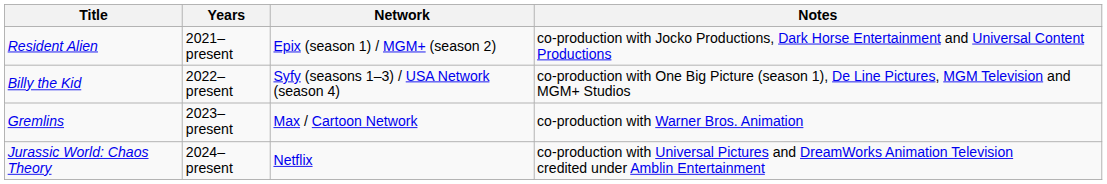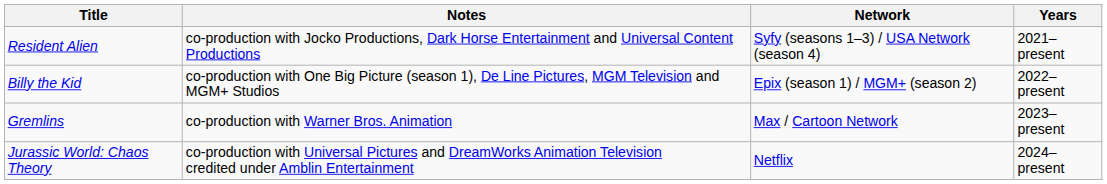columns swapped: Years <-> Notes
Resident Alien | Network: Epix (season 1) / MGM+ (season 2) -> Syfy (seasons 1–3) / USA Network (season 4)
Billy the Kid | Network: Syfy (seasons 1–3) / USA Network (season 4) -> Epix (season 1) / MGM+ (season 2)
